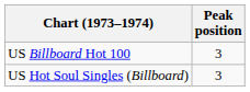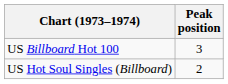US Hot Soul Singles (Billboard) | Peak position: 3 -> 2
